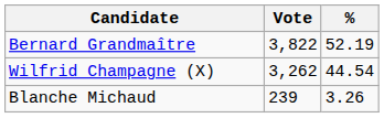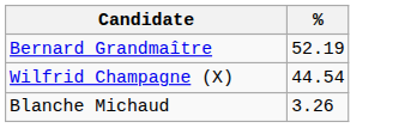- column: Vote | 3,822 | 3,262 | 239
